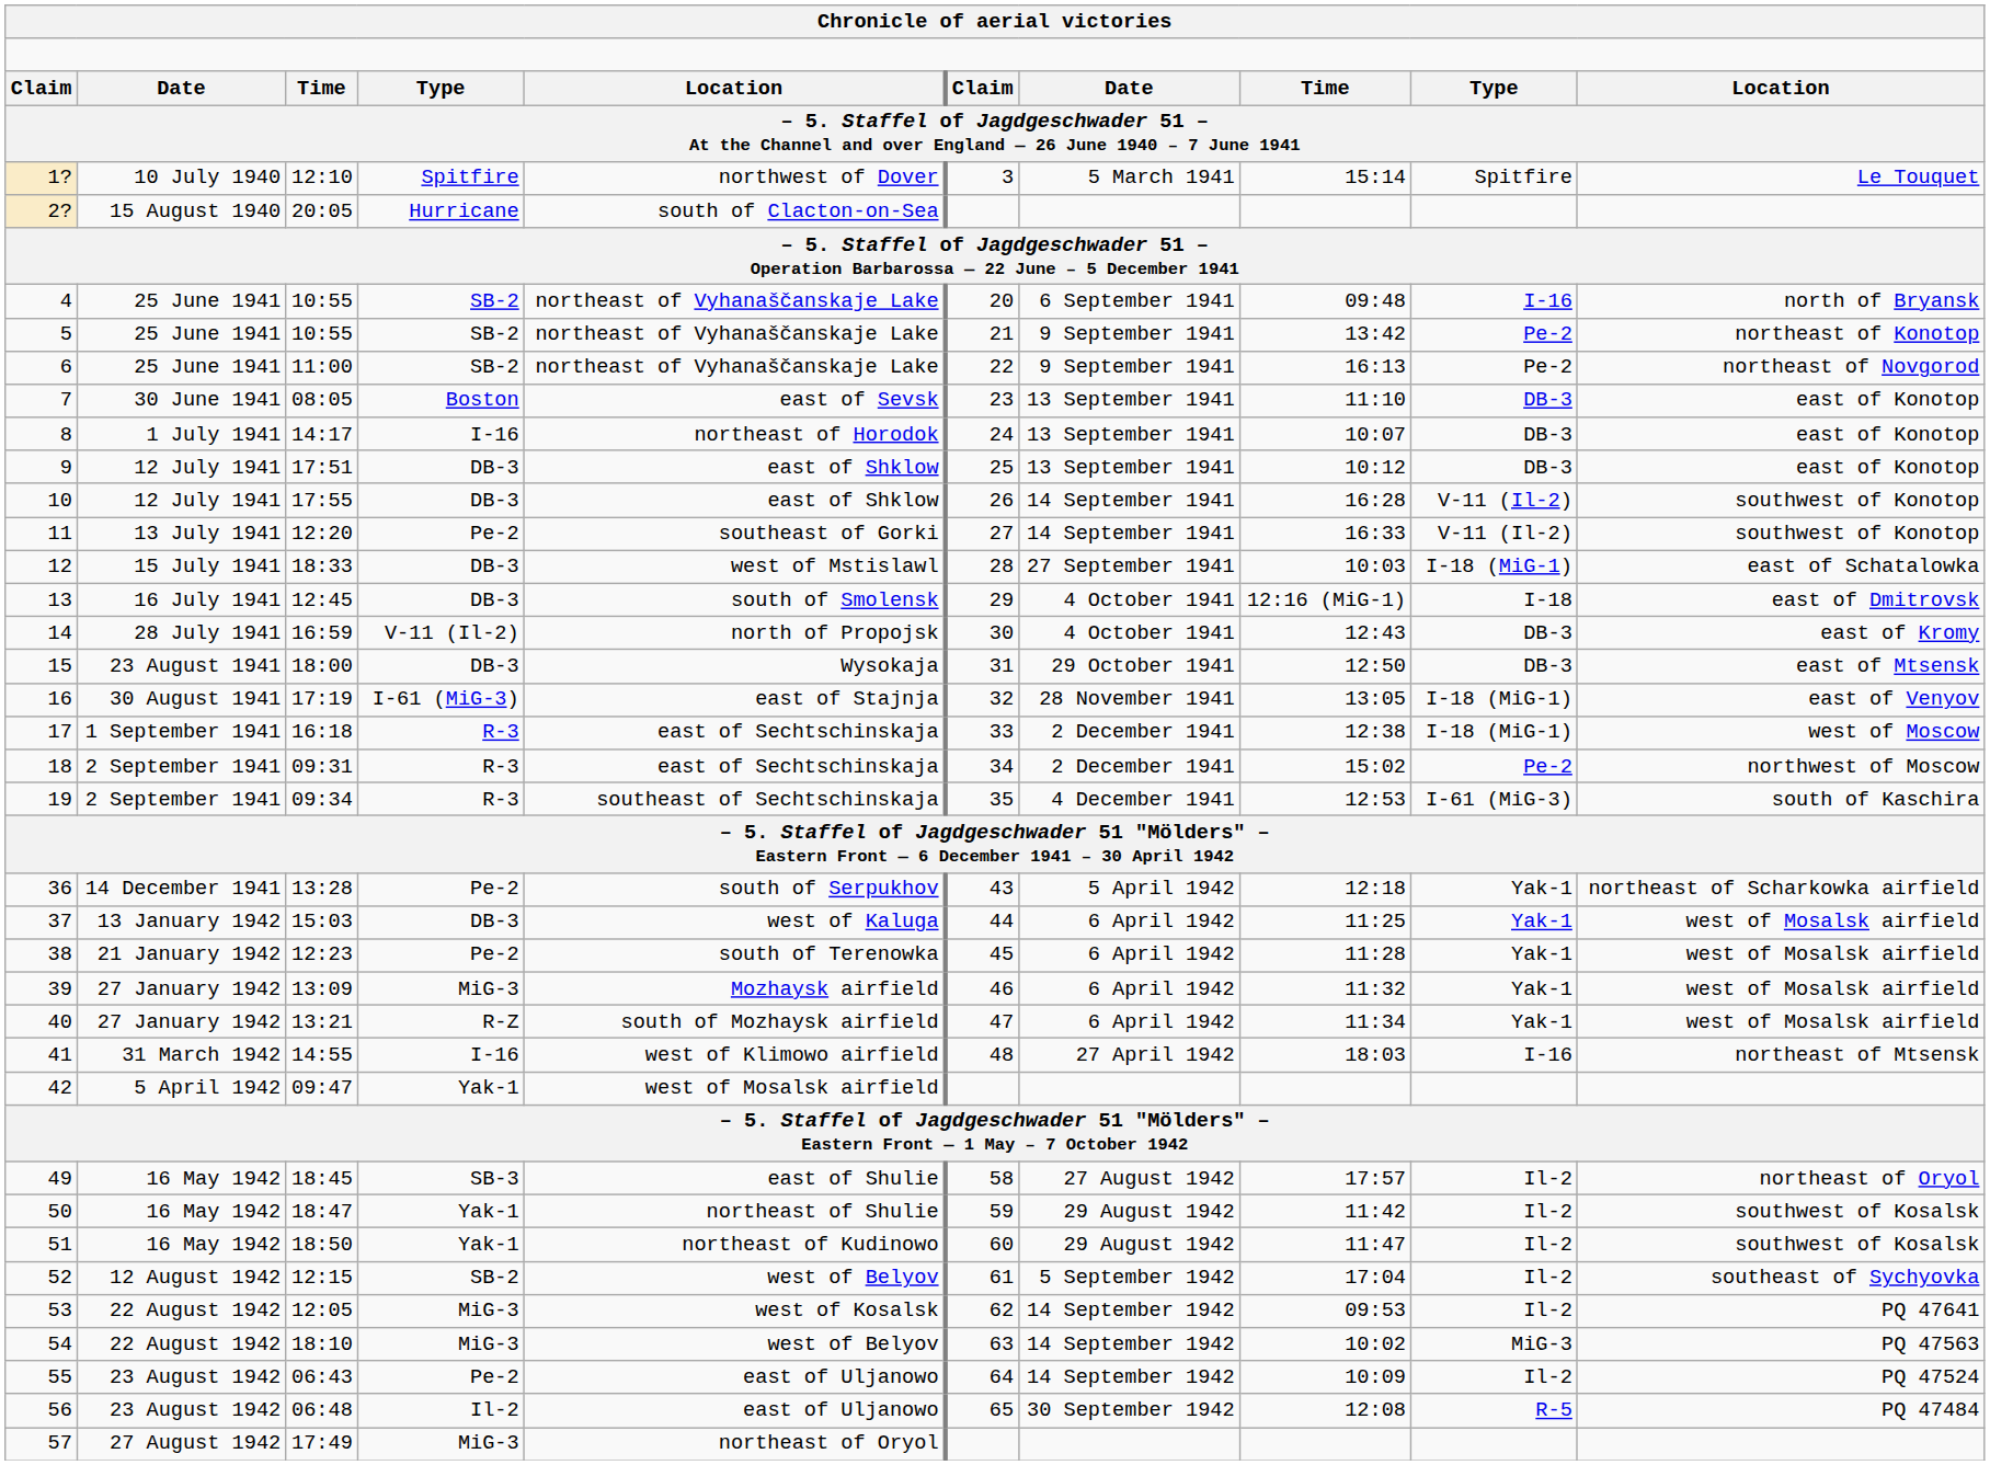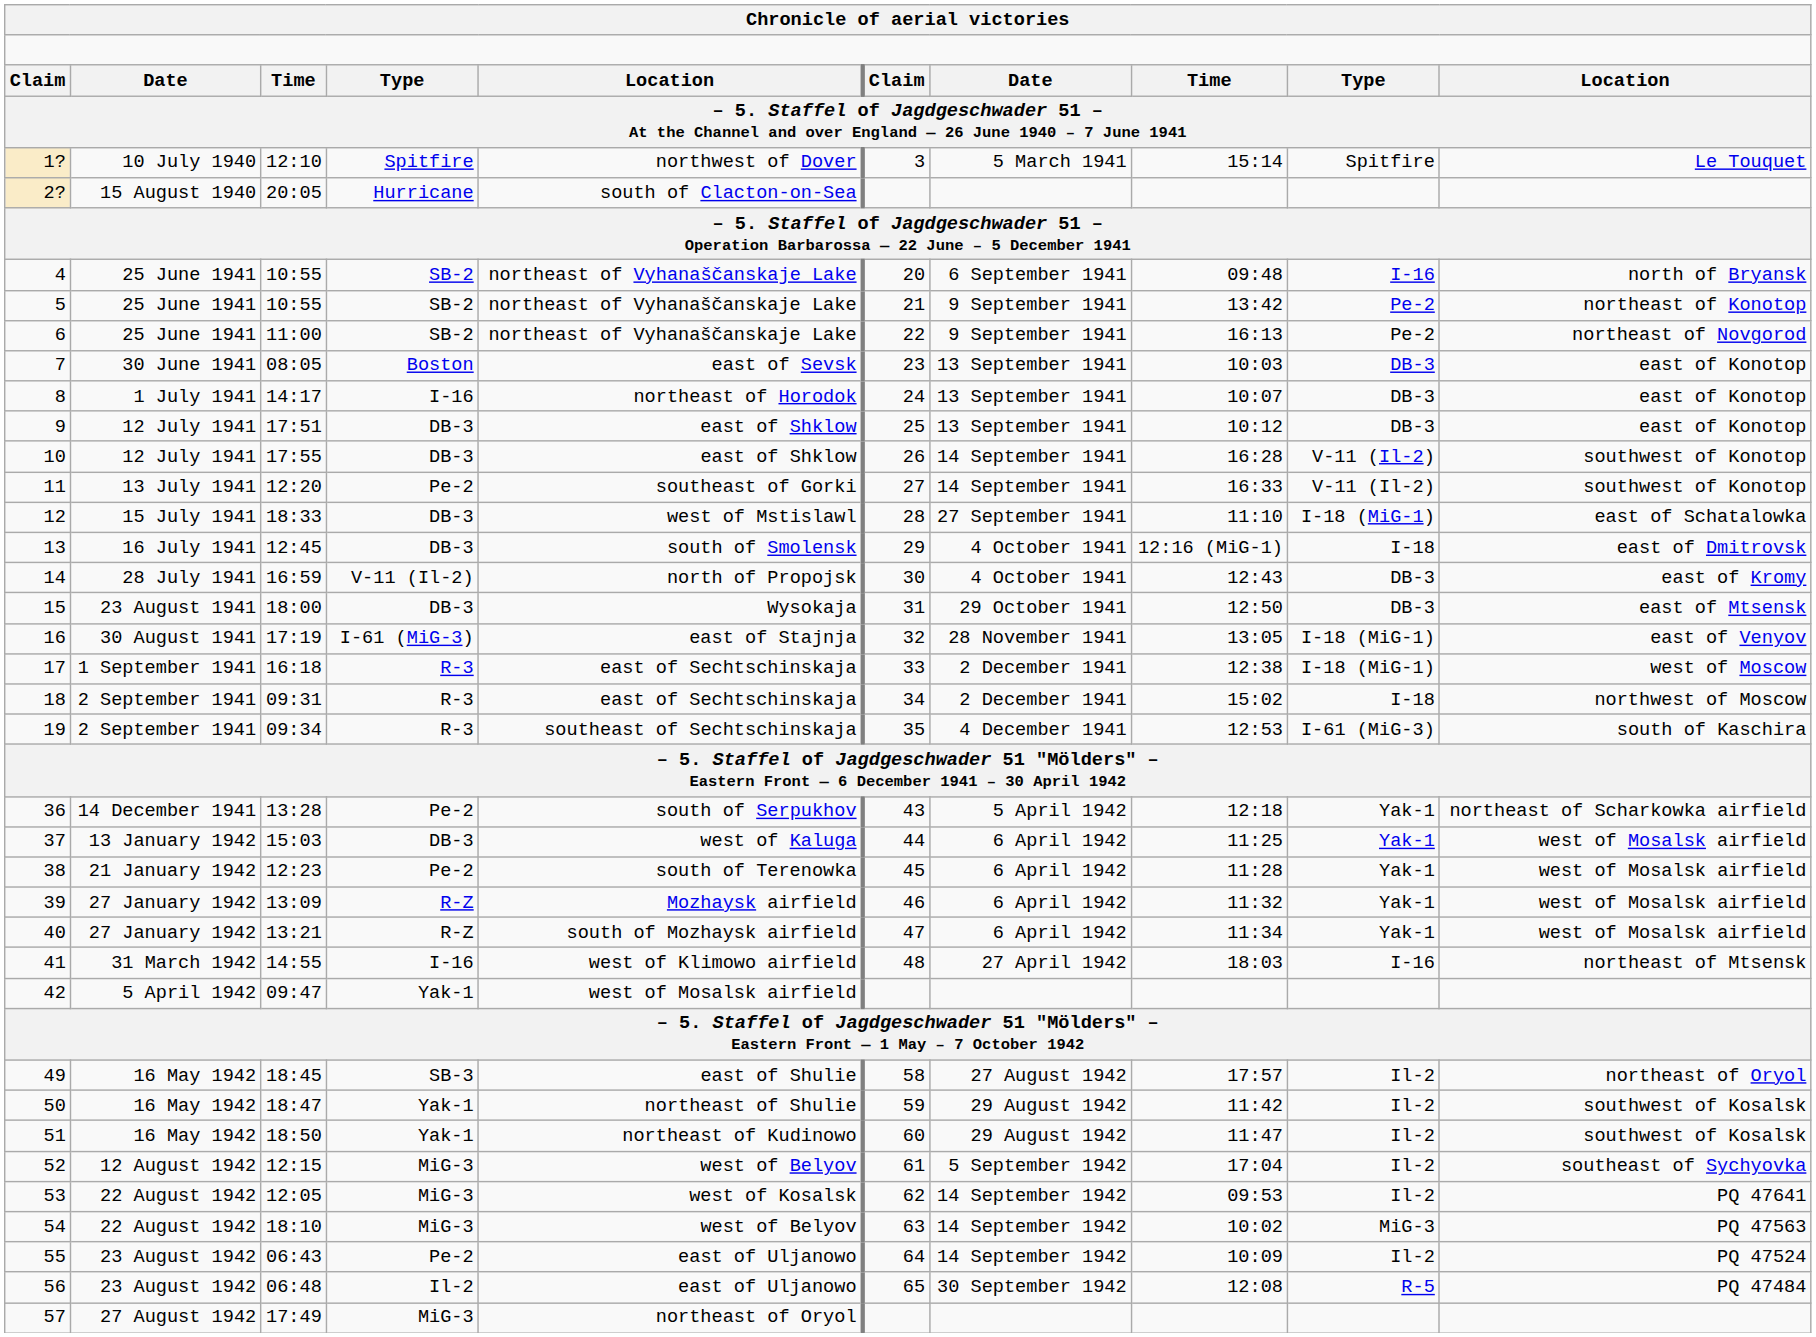7 | column 8: 11:10 -> 10:03
12 | column 8: 10:03 -> 11:10
18 | column 9: Pe-2 -> I-18
39 | column 4: MiG-3 -> R-Z
52 | column 4: SB-2 -> MiG-3
